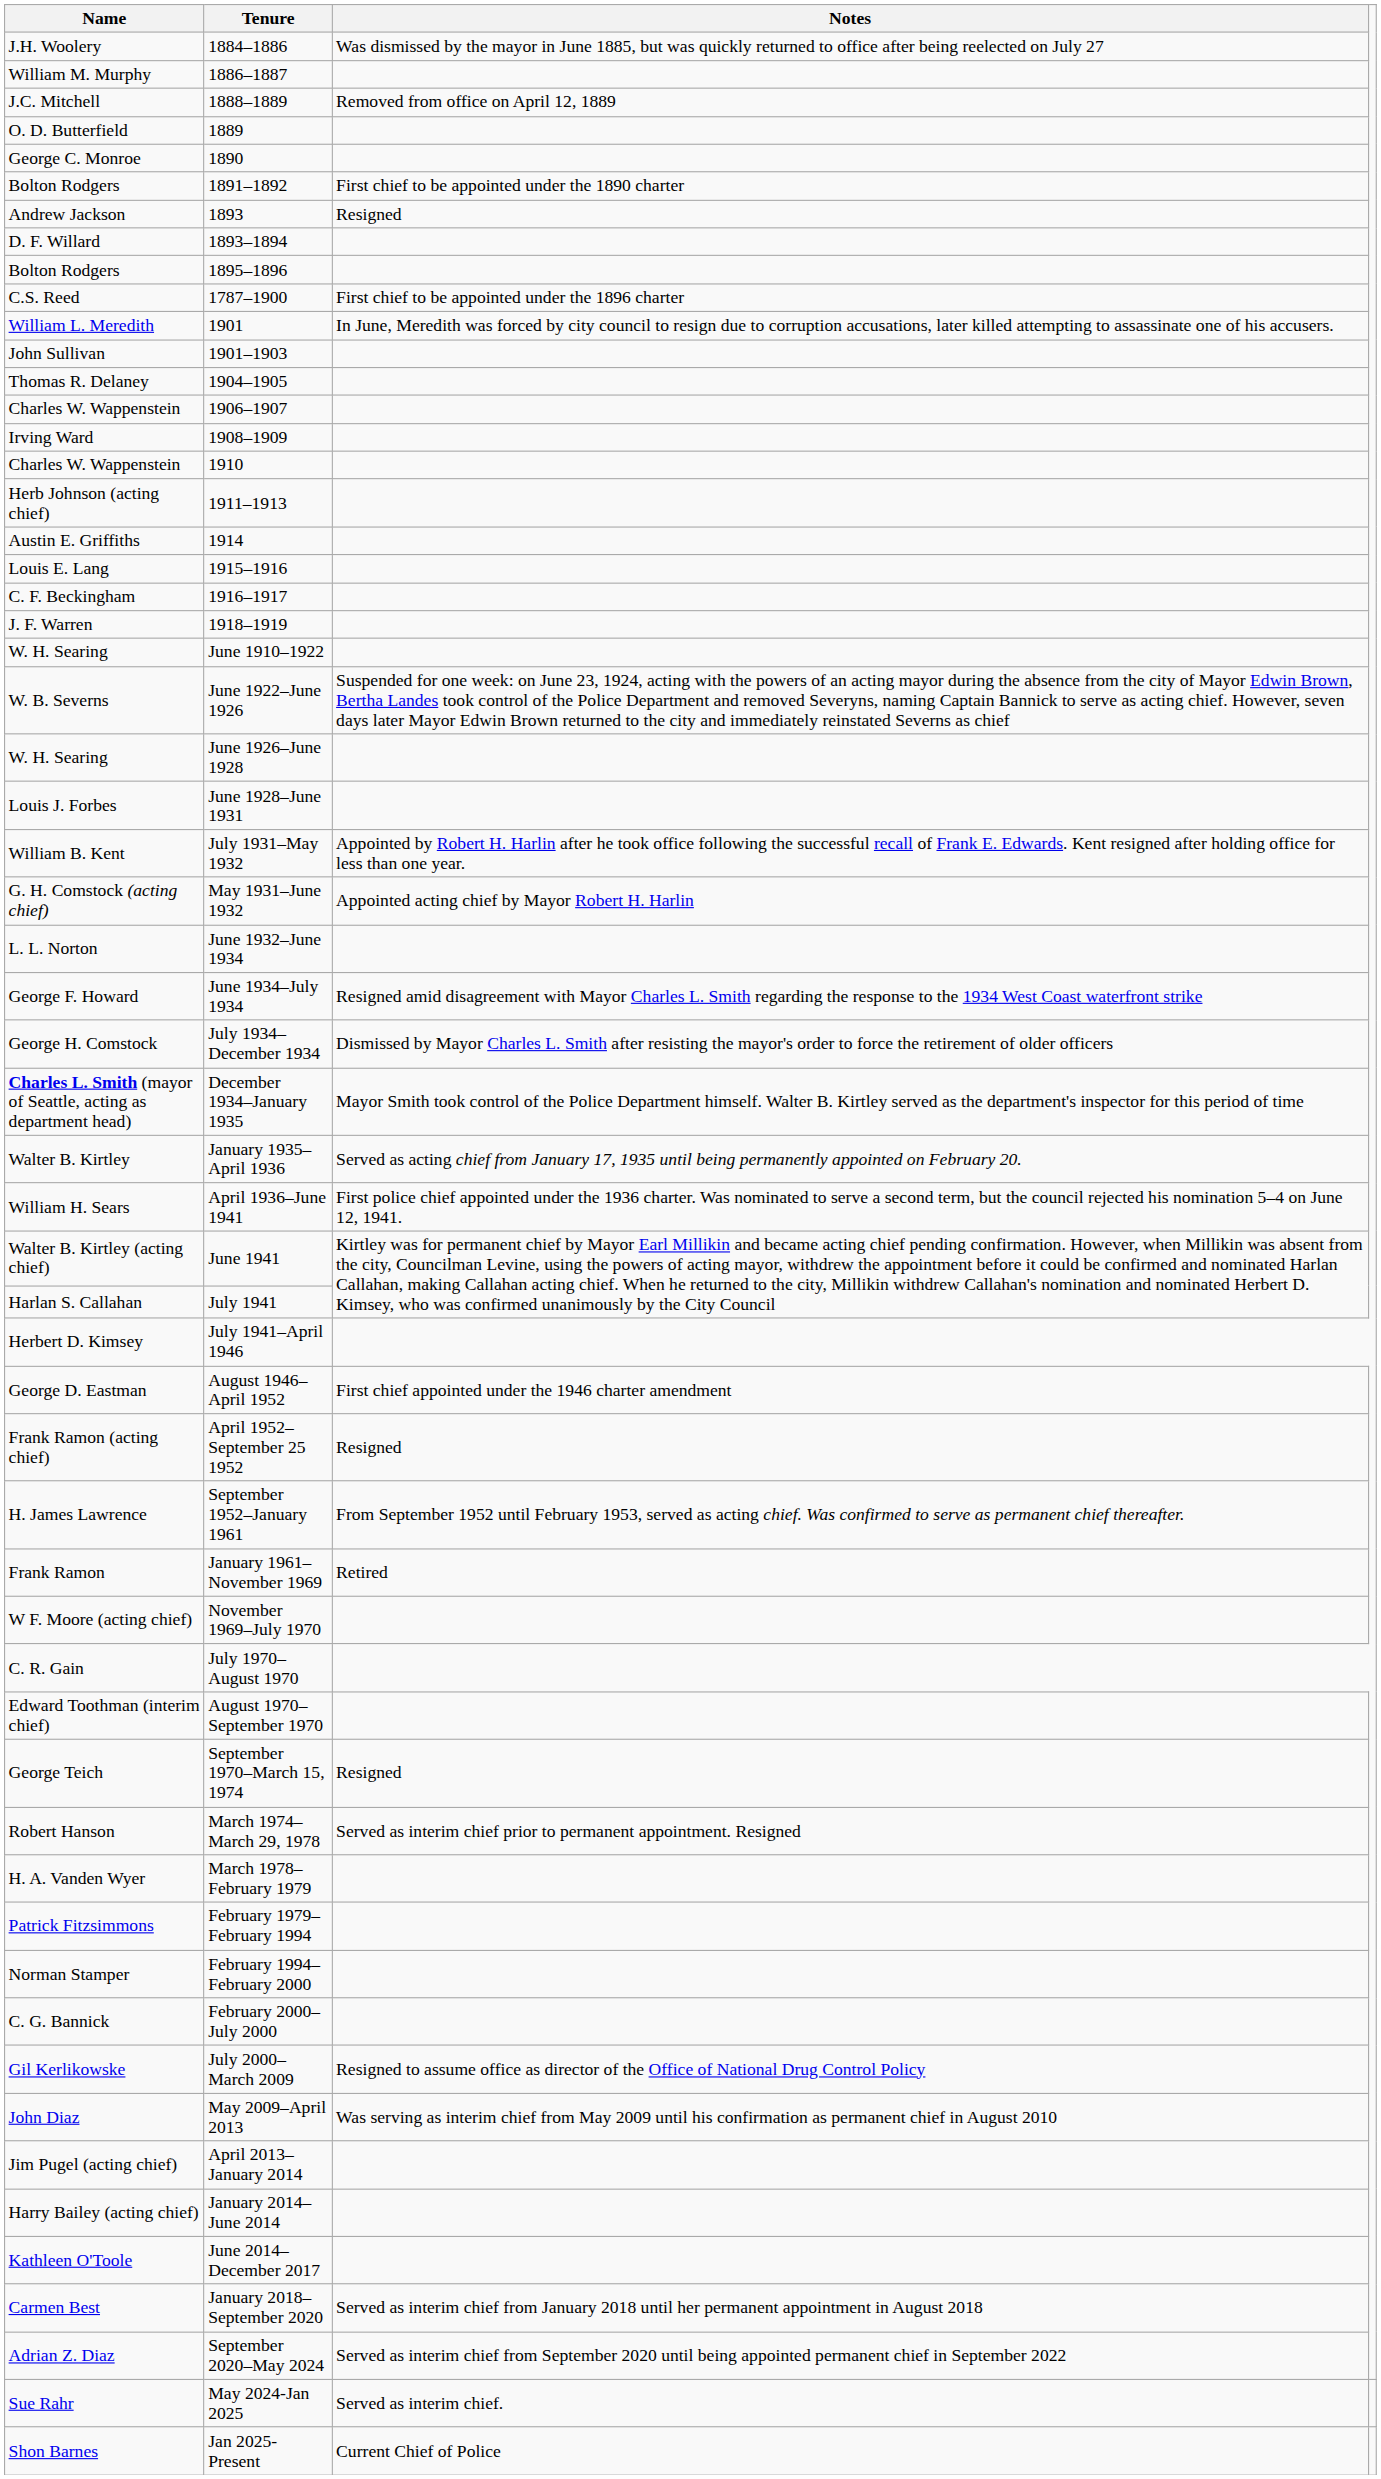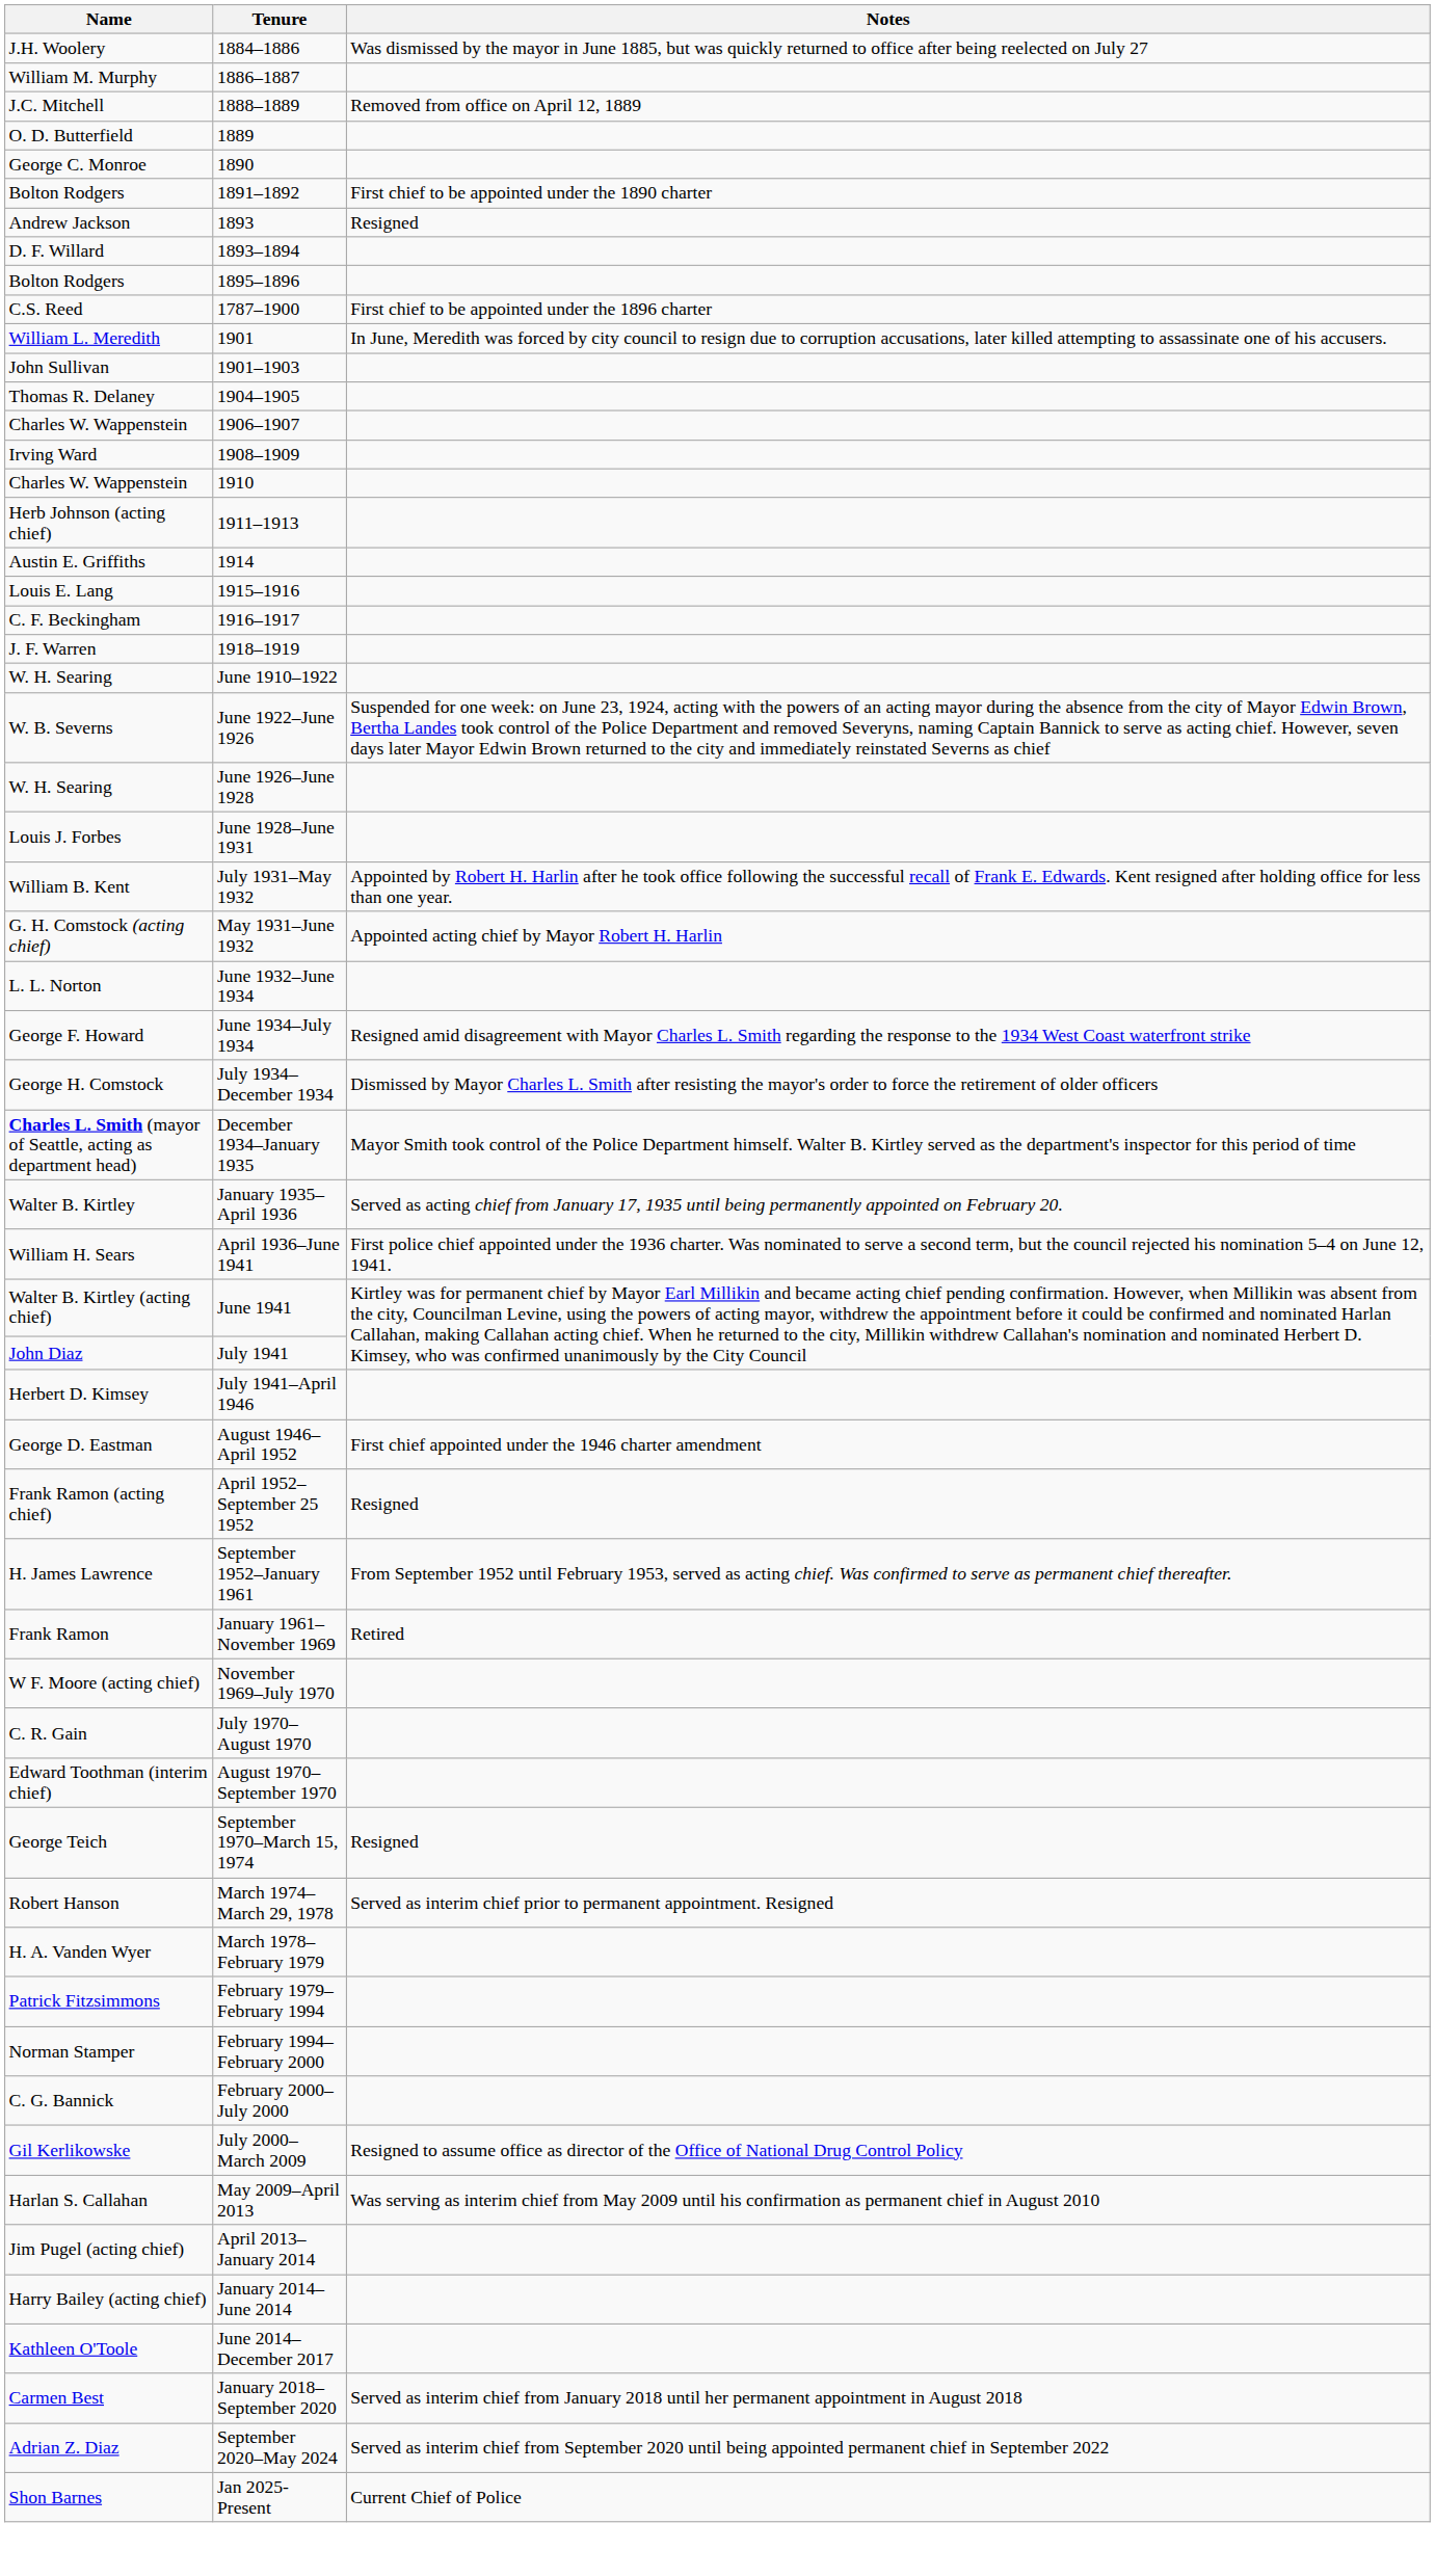July 1941 | Name: Harlan S. Callahan -> John Diaz
May 2009–April 2013 | Name: John Diaz -> Harlan S. Callahan
- row: Sue Rahr | May 2024-Jan 2025 | Served as interim chief.
